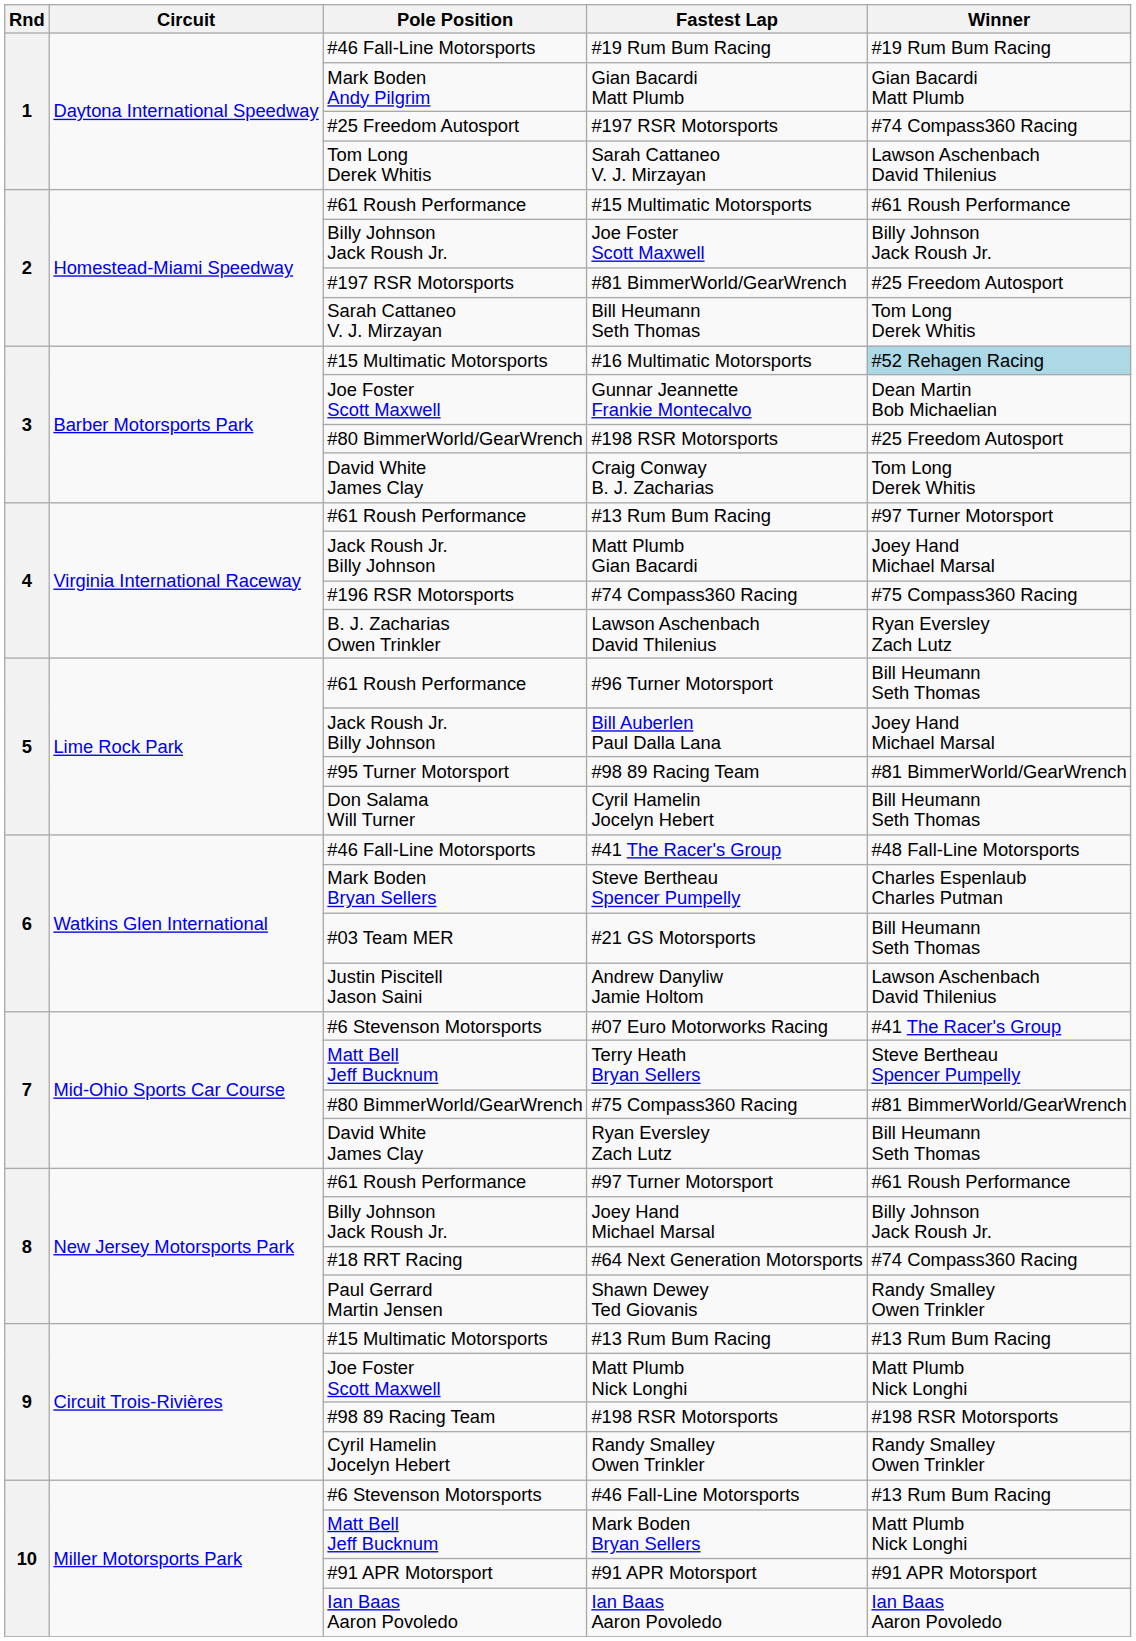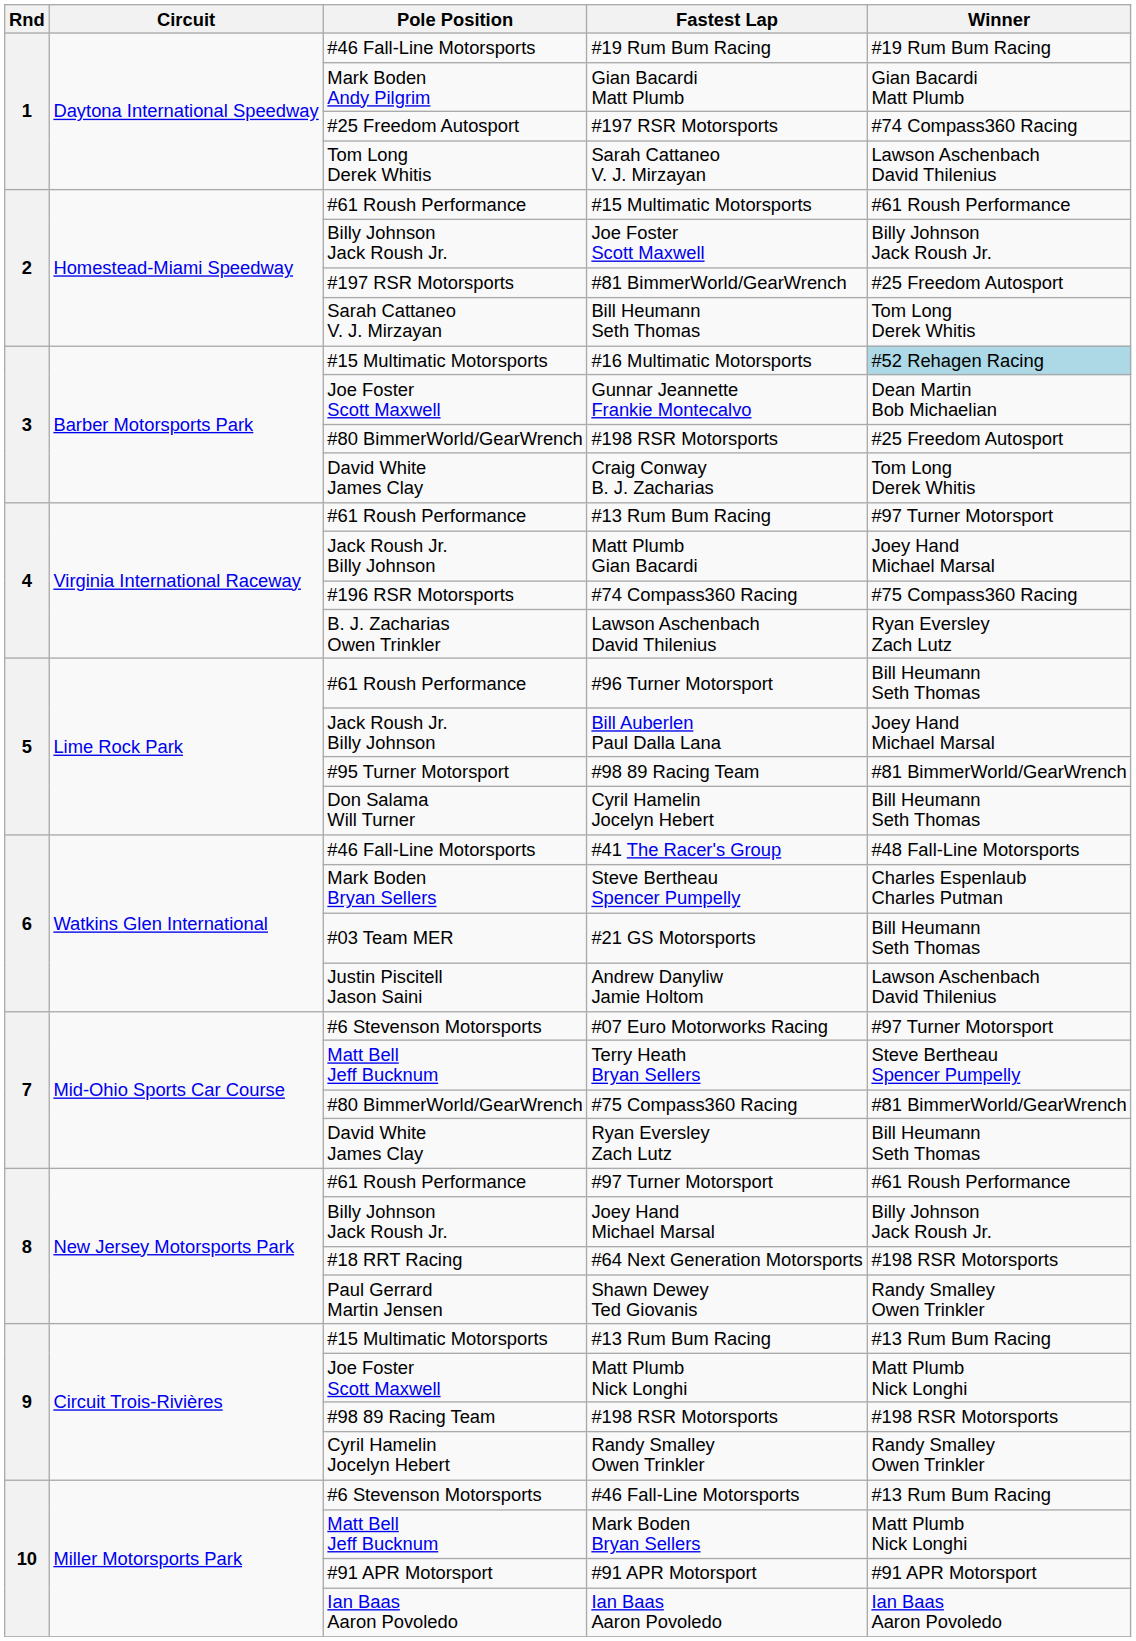#07 Euro Motorworks Racing | Winner: #41 The Racer's Group -> #97 Turner Motorsport
#64 Next Generation Motorsports | Winner: #74 Compass360 Racing -> #198 RSR Motorsports
